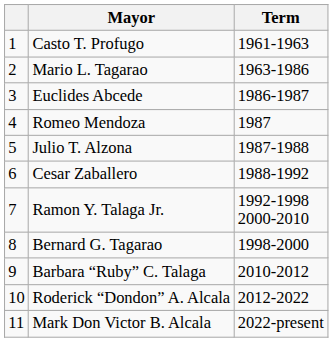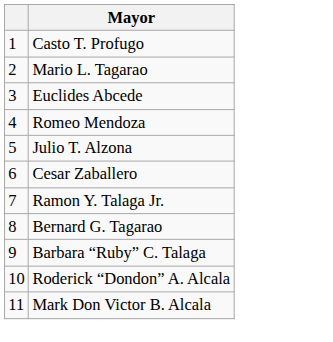- column: Term | 1961-1963 | 1963-1986 | 1986-1987 | 1987 | 1987-1988 | 1988-1992 | 1992-1998 2000-2010 | 1998-2000 | 2010-2012 | 2012-2022 | 2022-present
